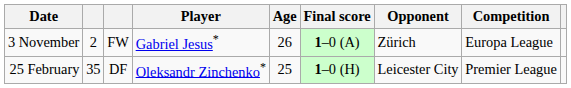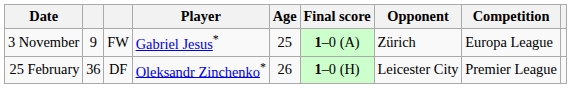3 November | column 2: 2 -> 9
3 November | Age: 26 -> 25
25 February | column 2: 35 -> 36
25 February | Age: 25 -> 26
